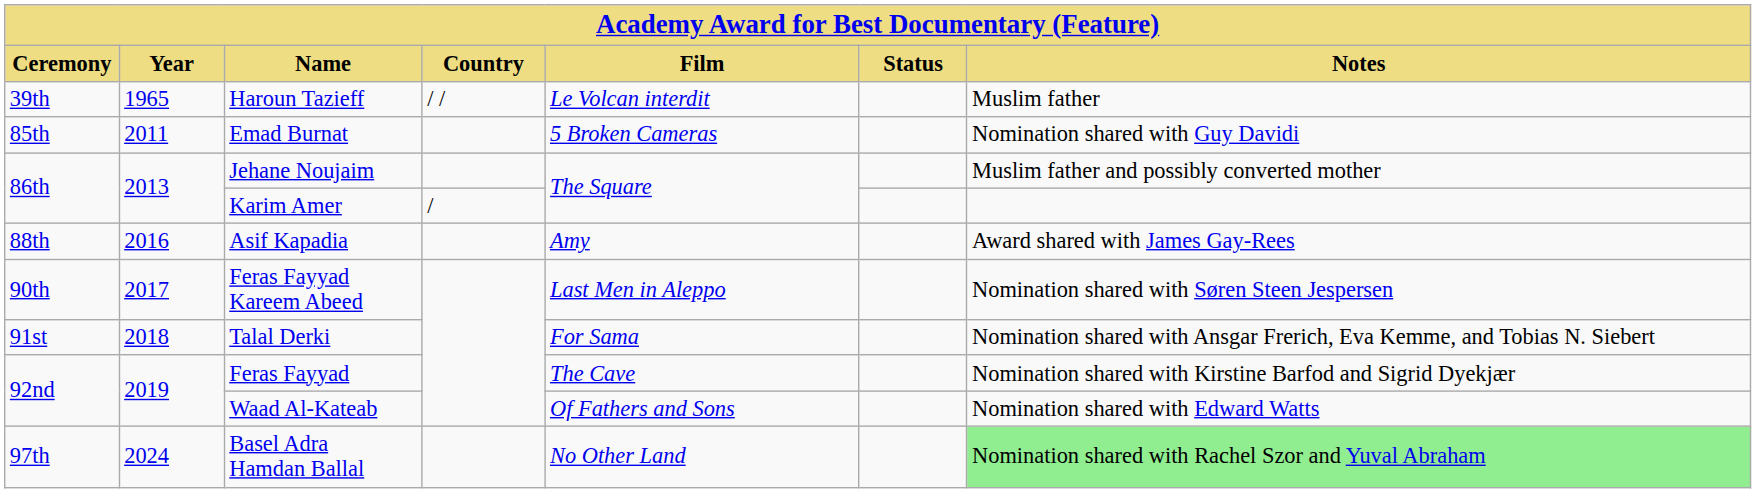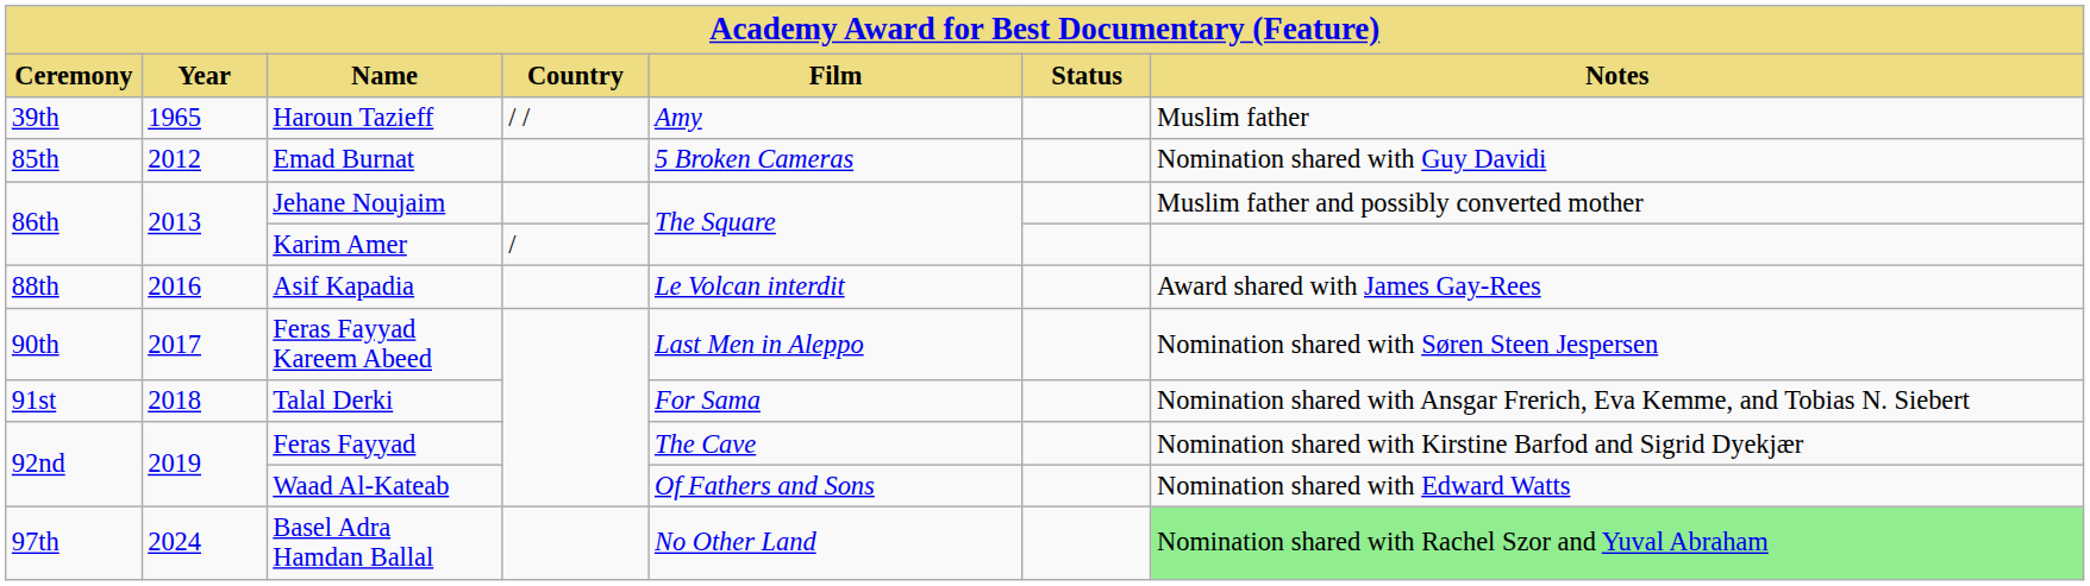Haroun Tazieff | Film: Le Volcan interdit -> Amy
Emad Burnat | Year: 2011 -> 2012
Asif Kapadia | Film: Amy -> Le Volcan interdit
